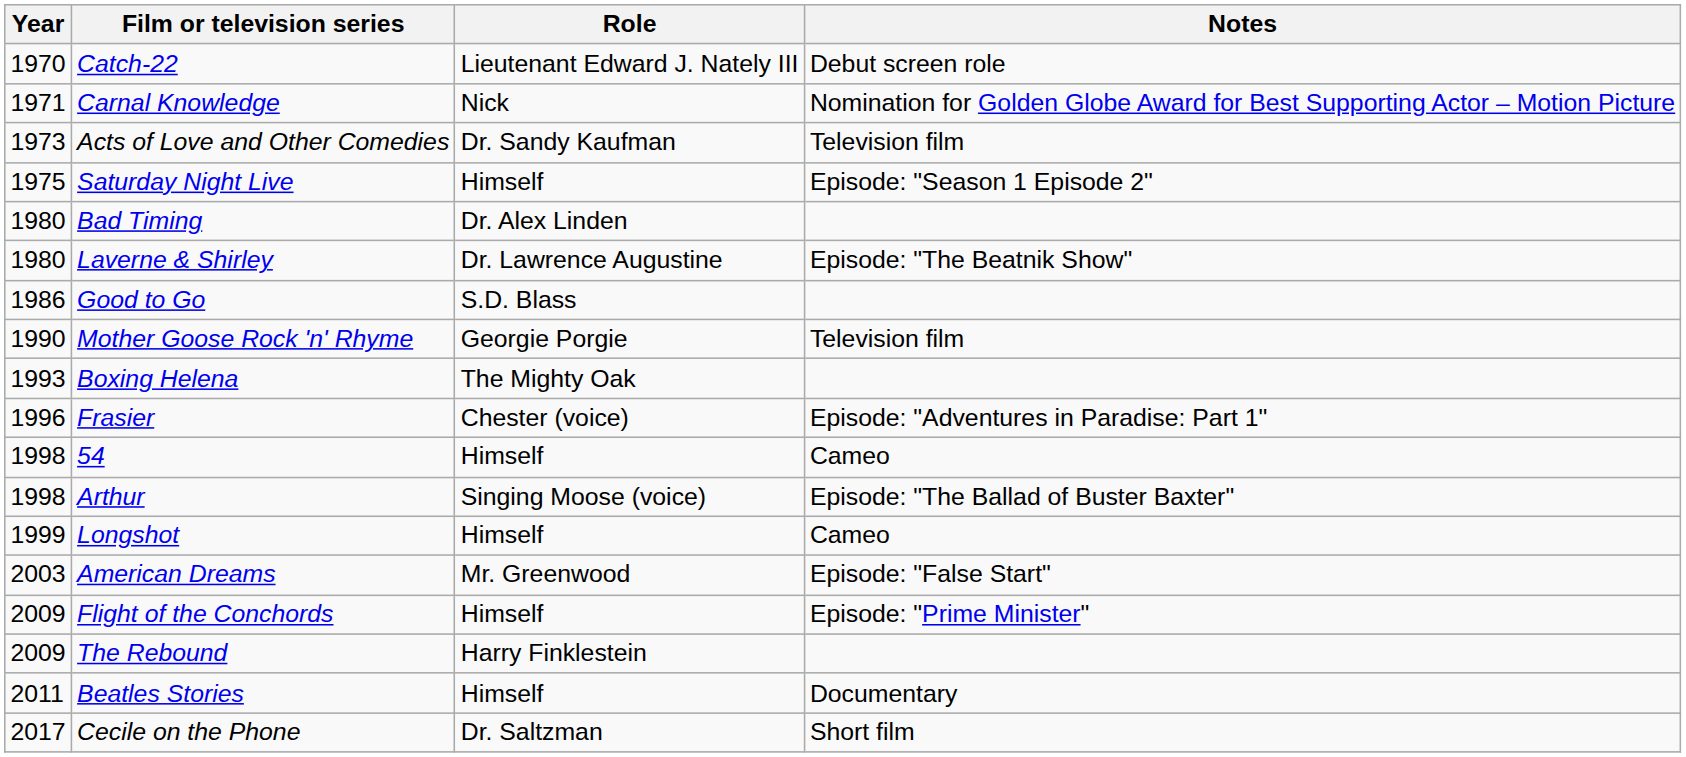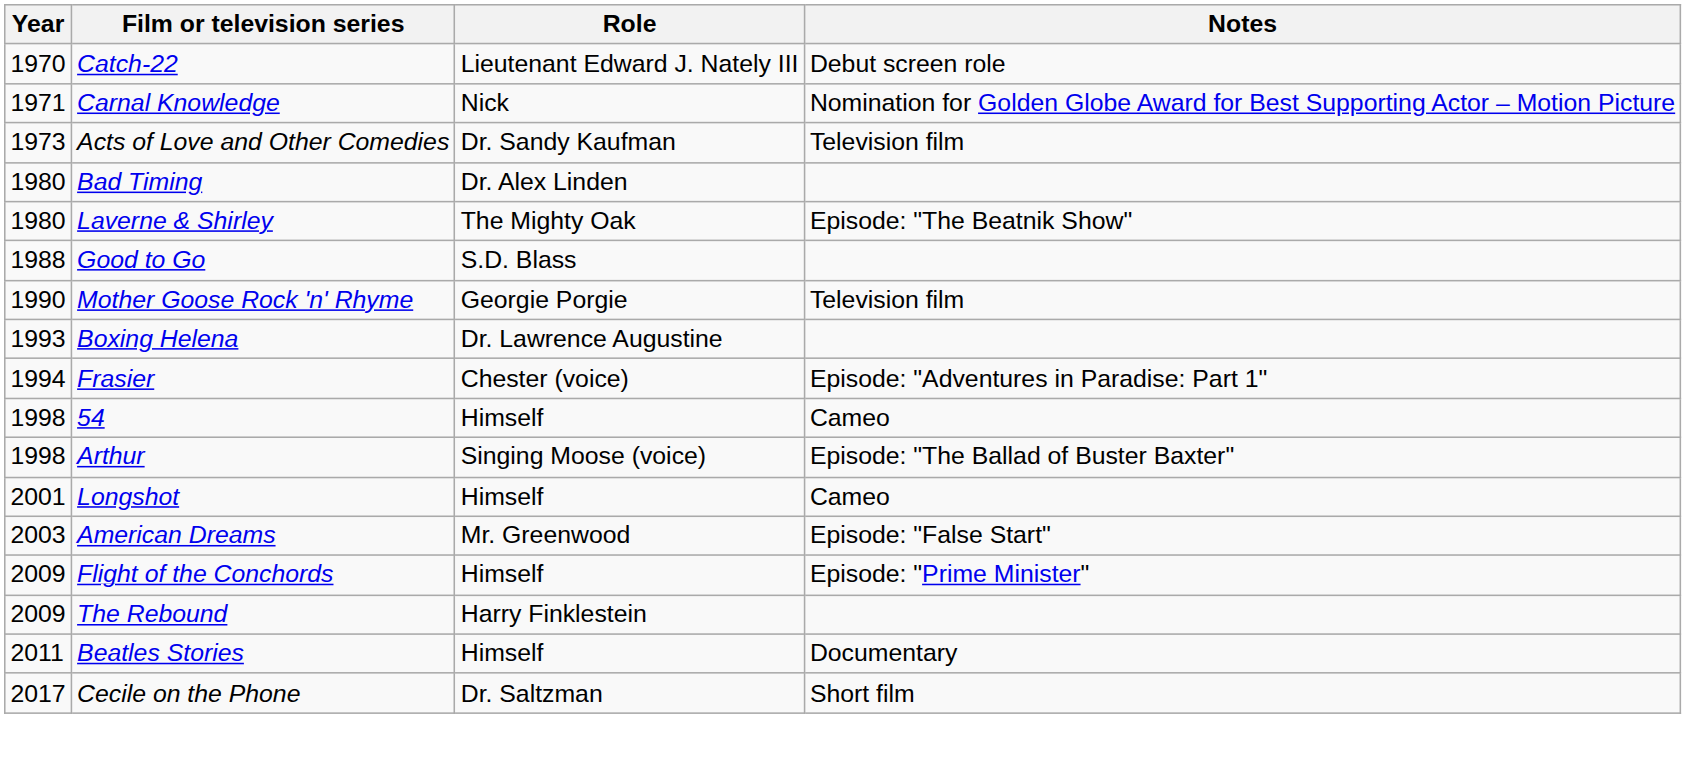- row: 1975 | Saturday Night Live | Himself | Episode: "Season 1 Episode 2"
Laverne & Shirley | Role: Dr. Lawrence Augustine -> The Mighty Oak
Good to Go | Year: 1986 -> 1988
Boxing Helena | Role: The Mighty Oak -> Dr. Lawrence Augustine
Frasier | Year: 1996 -> 1994
Longshot | Year: 1999 -> 2001
